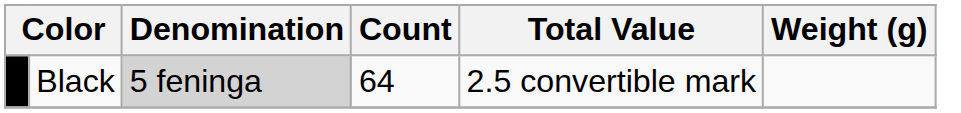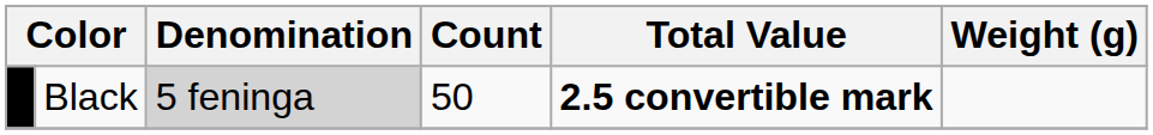Black | Count: 64 -> 50
Black | Total Value: normal -> bold
